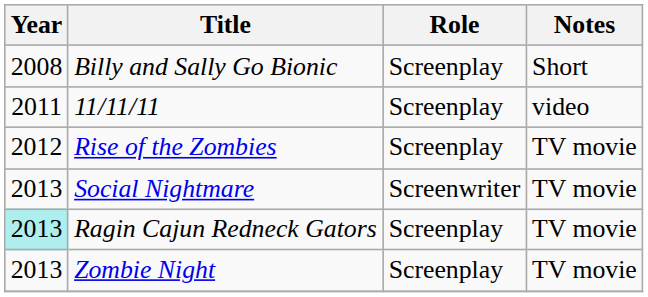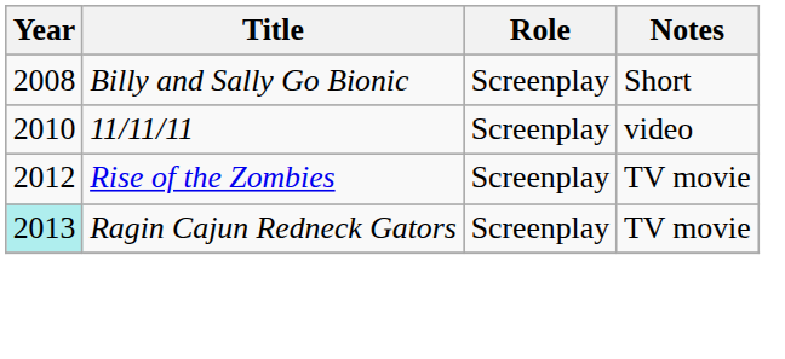11/11/11 | Year: 2011 -> 2010
- row: 2013 | Social Nightmare | Screenwriter | TV movie
- row: 2013 | Zombie Night | Screenplay | TV movie
